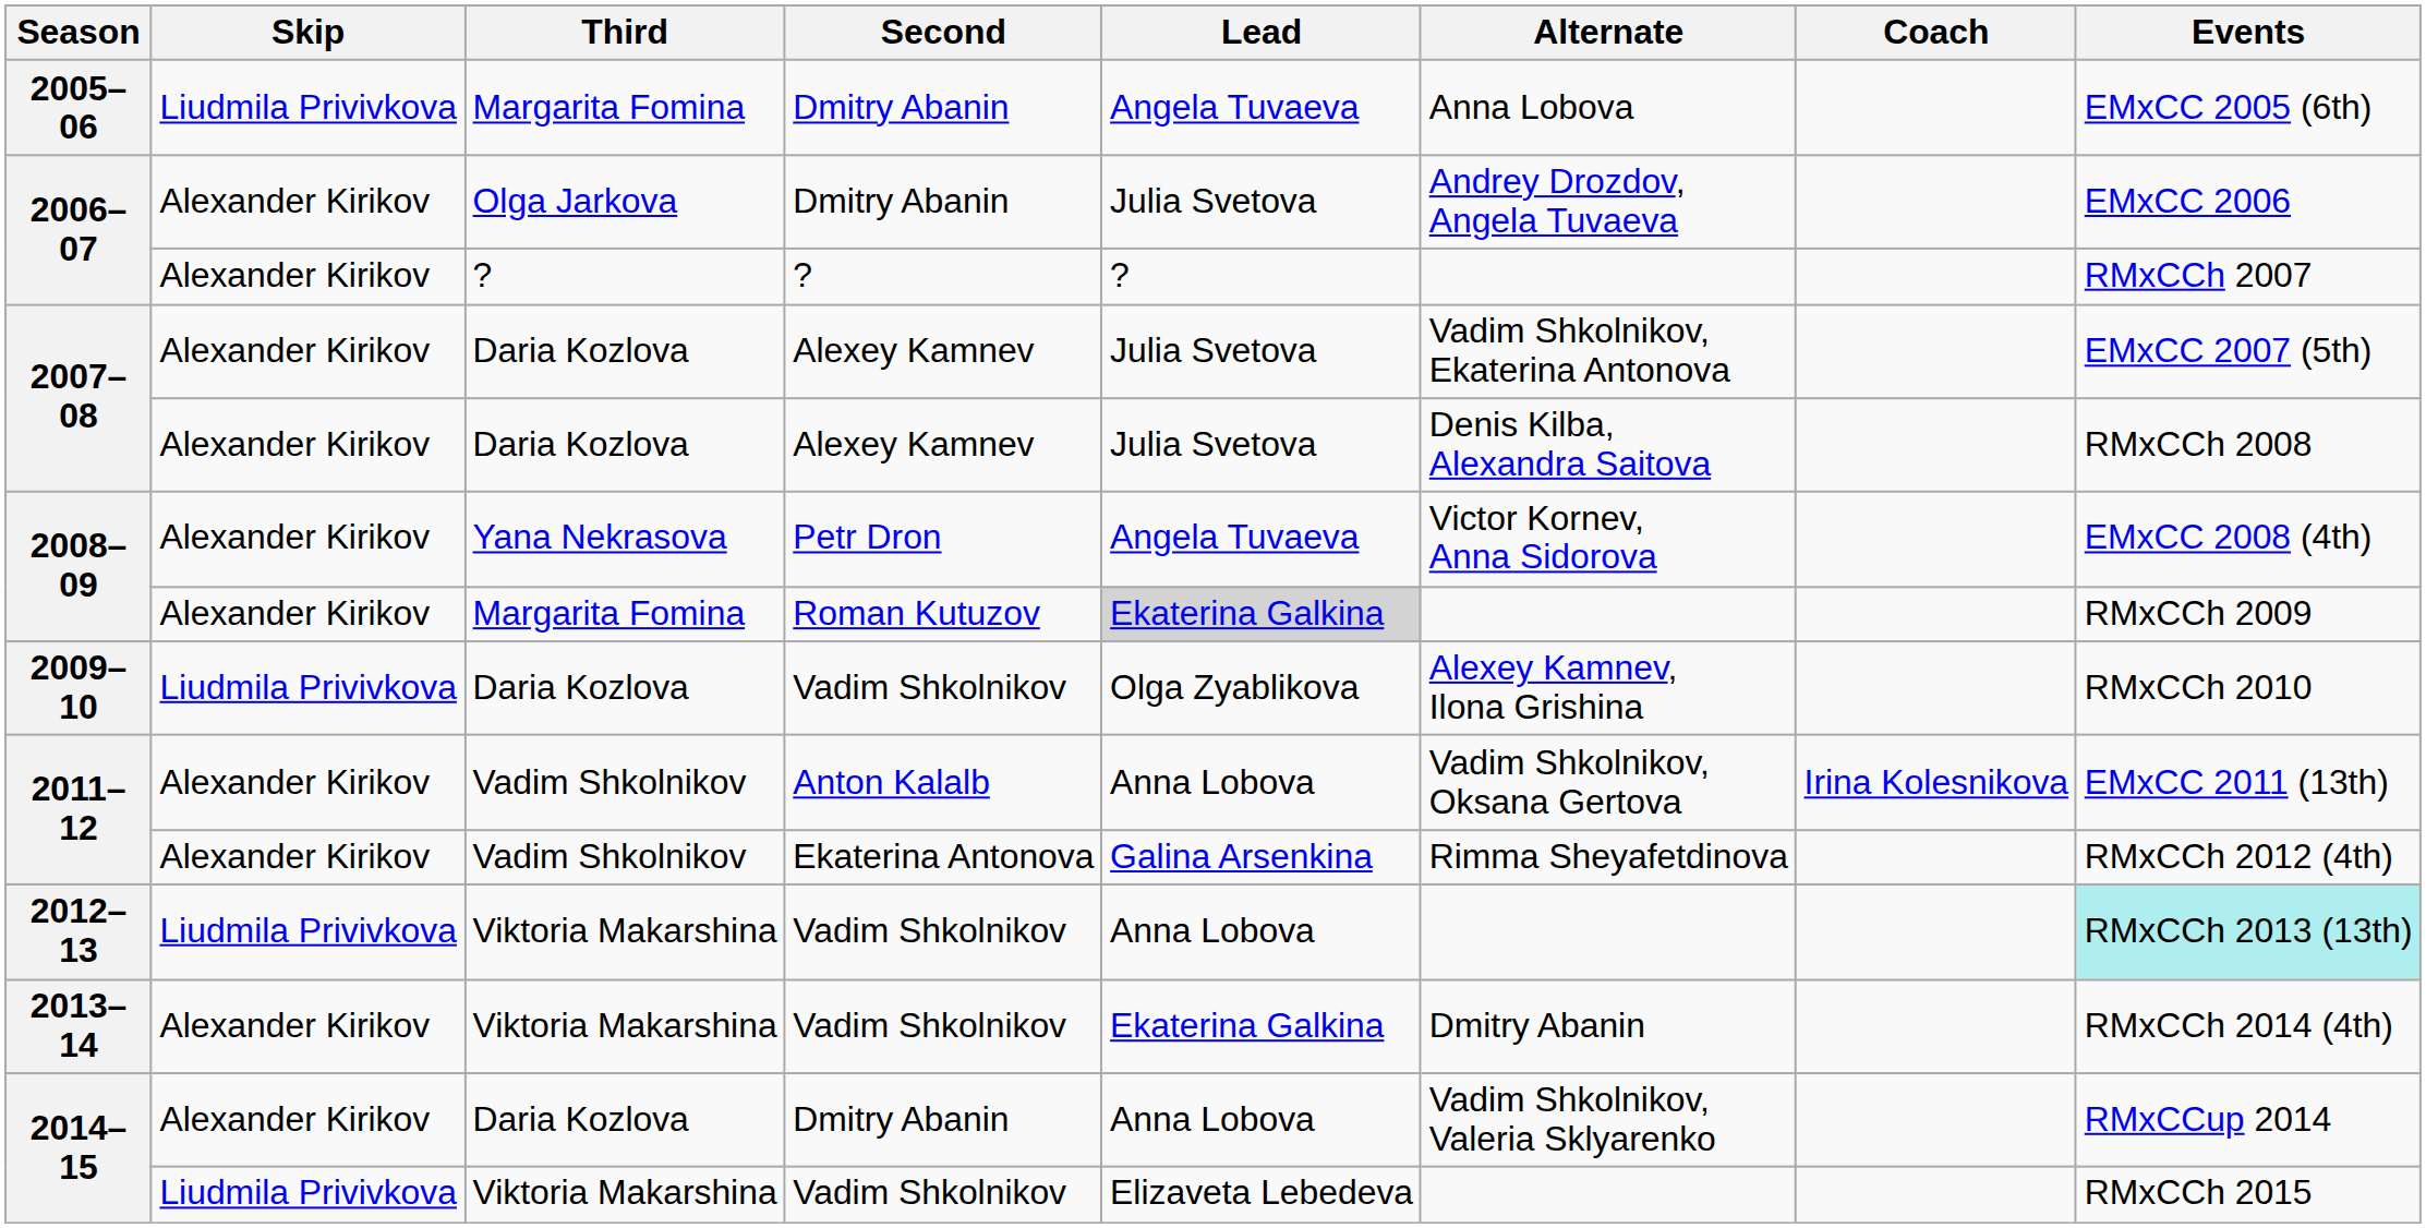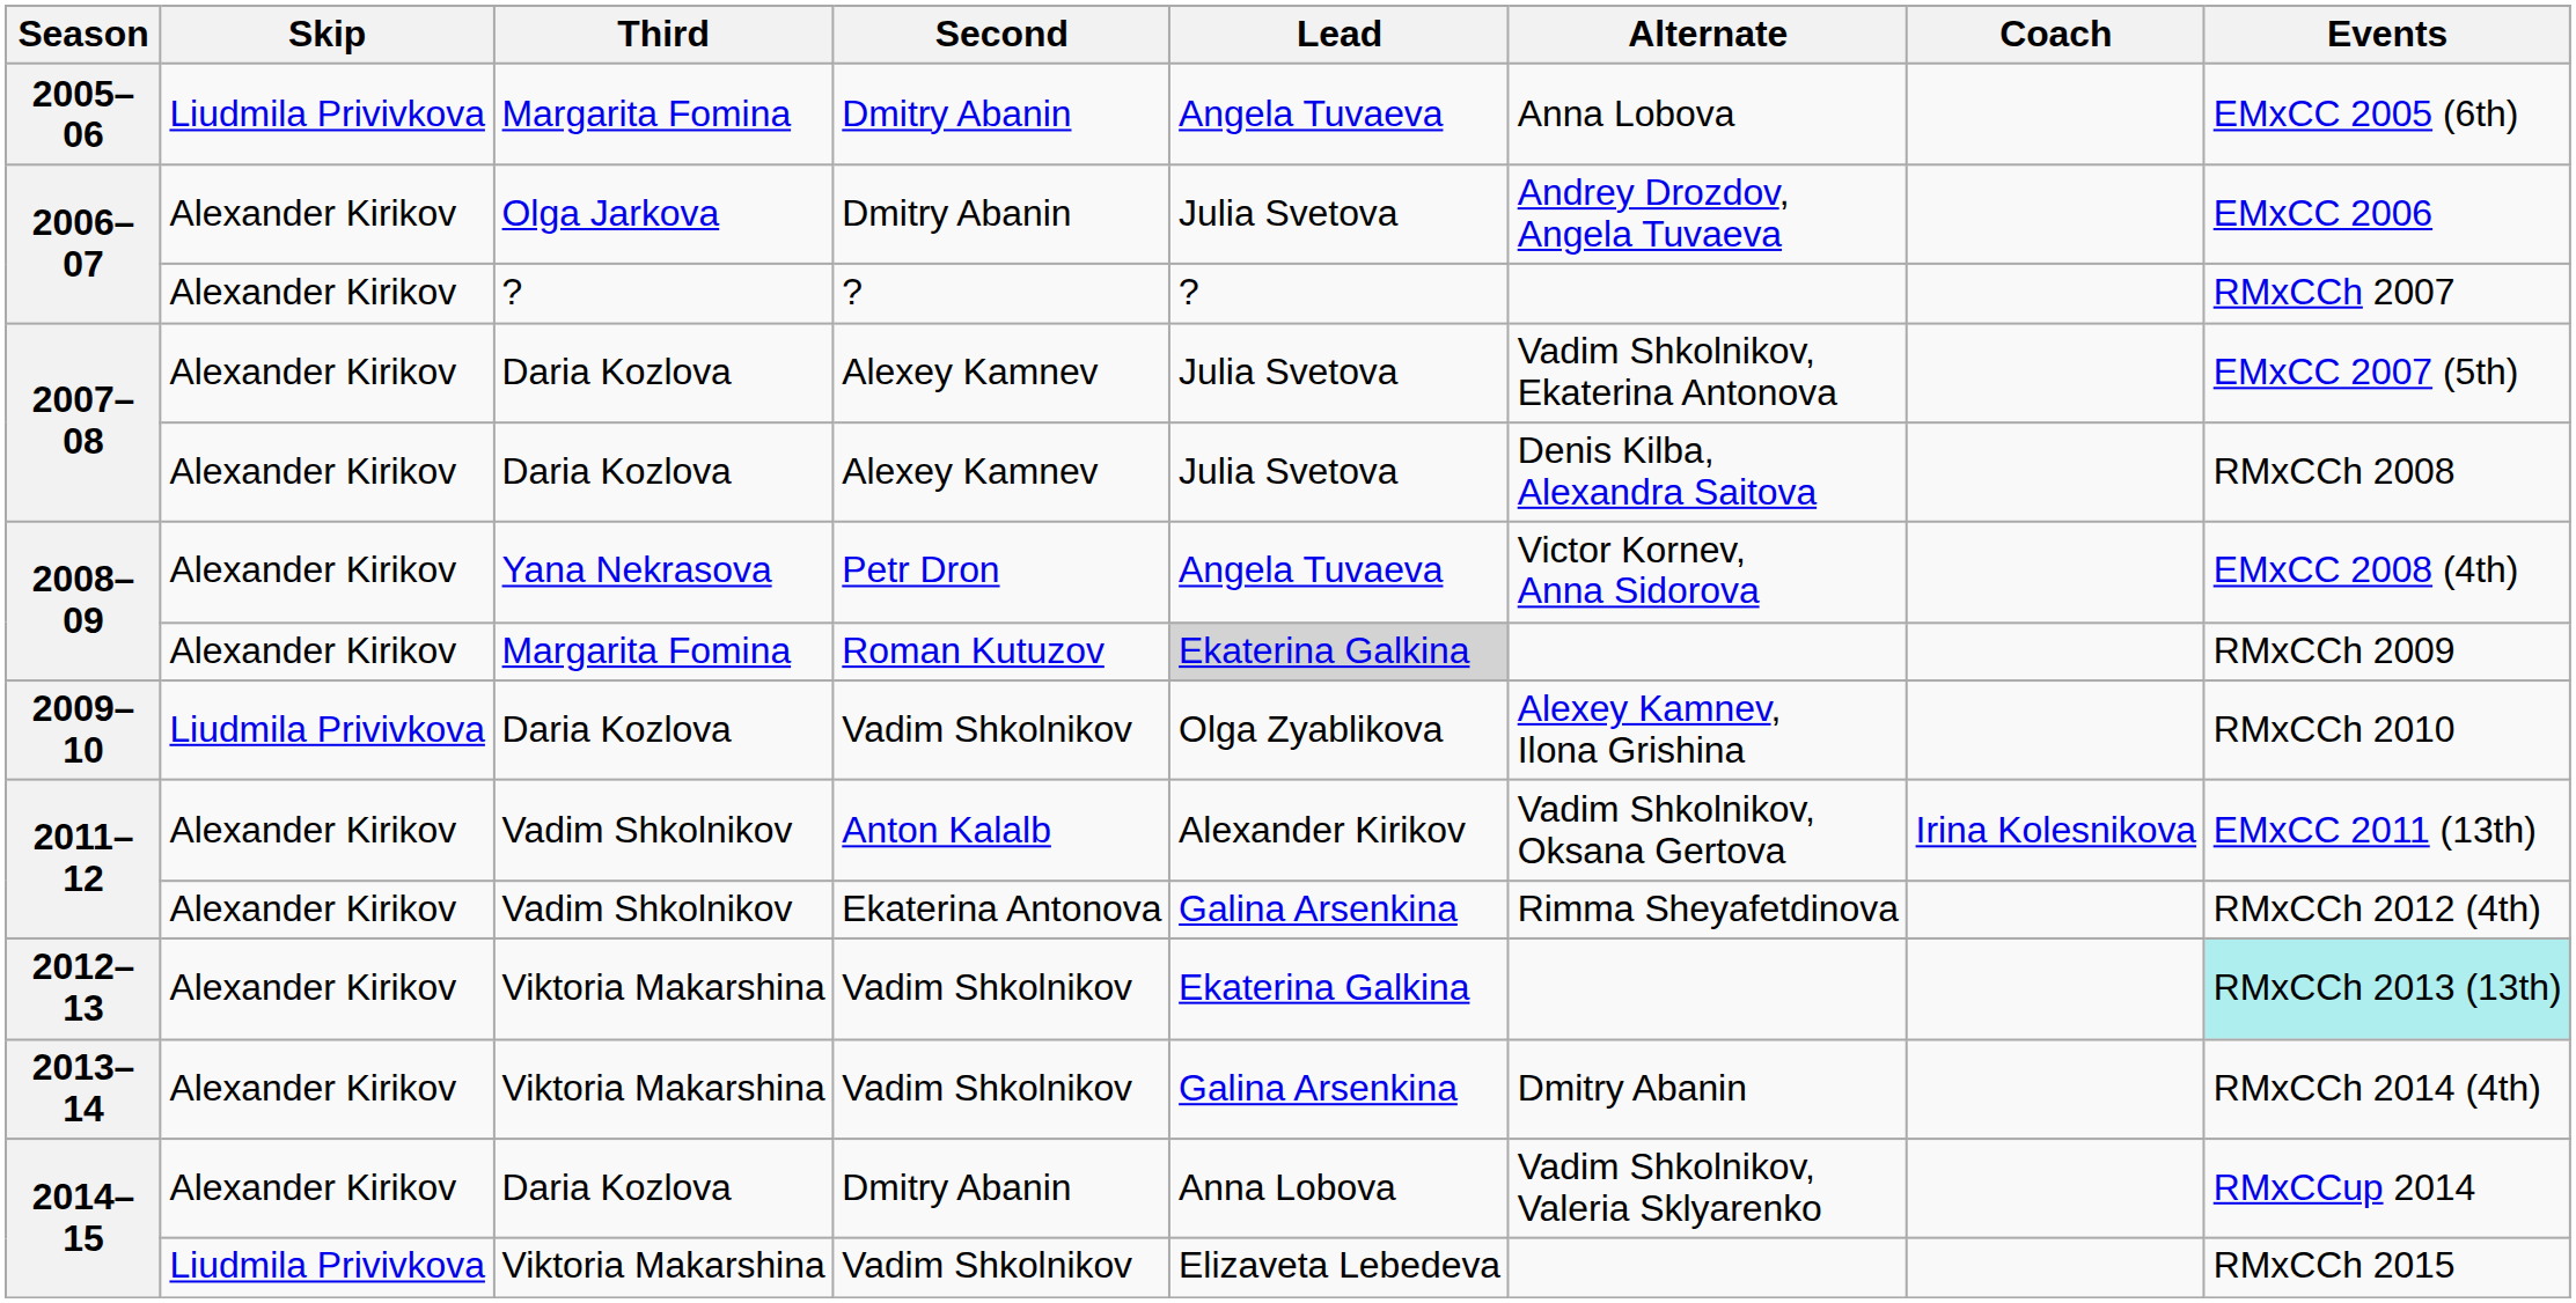2011–12 / Anton Kalalb | Lead: Anna Lobova -> Alexander Kirikov
2012–13 | Skip: Liudmila Privivkova -> Alexander Kirikov
2012–13 | Lead: Anna Lobova -> Ekaterina Galkina
2013–14 | Lead: Ekaterina Galkina -> Galina Arsenkina
